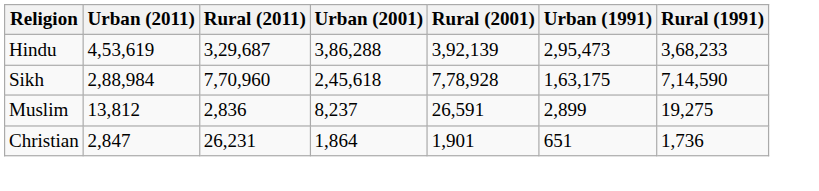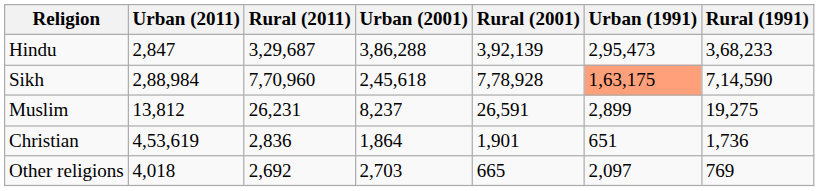Hindu | Urban (2011): 4,53,619 -> 2,847
Sikh | Urban (1991): no background -> lightsalmon background
Muslim | Rural (2011): 2,836 -> 26,231
Christian | Urban (2011): 2,847 -> 4,53,619
Christian | Rural (2011): 26,231 -> 2,836
+ row: Other religions | 4,018 | 2,692 | 2,703 | 665 | 2,097 | 769
